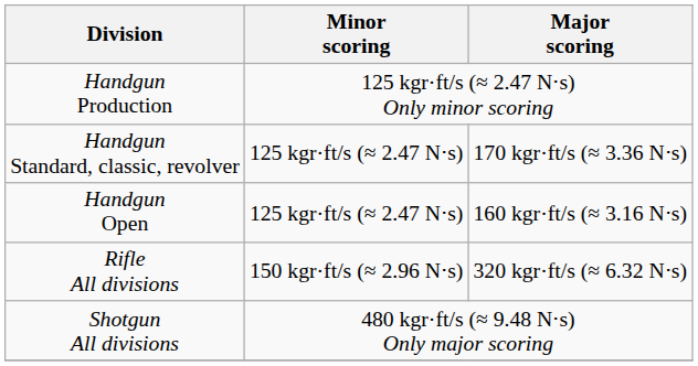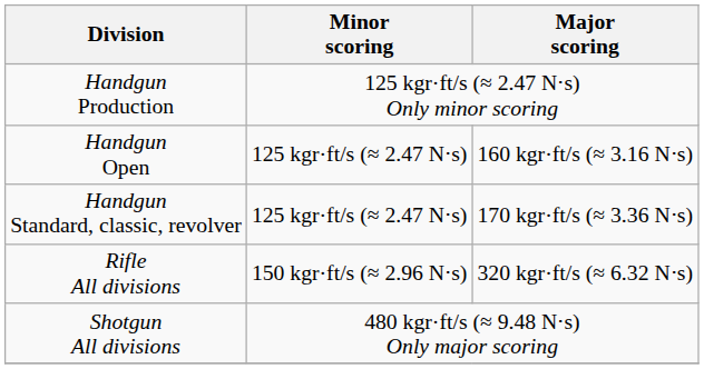rows swapped: Handgun Standard, classic, revolver <-> Handgun Open
